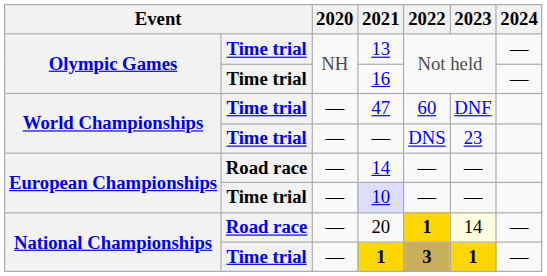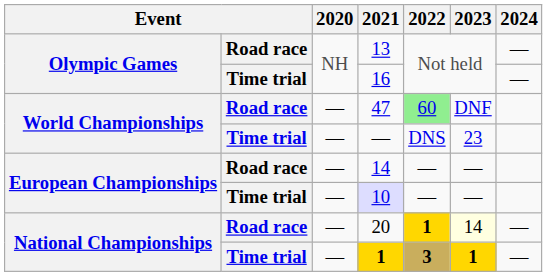13 | column 2: Time trial -> Road race
47 | column 2: Time trial -> Road race
47 | 2022: no background -> lightgreen background
